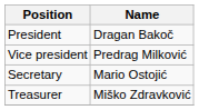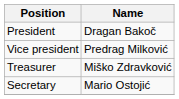rows swapped: Treasurer <-> Secretary
